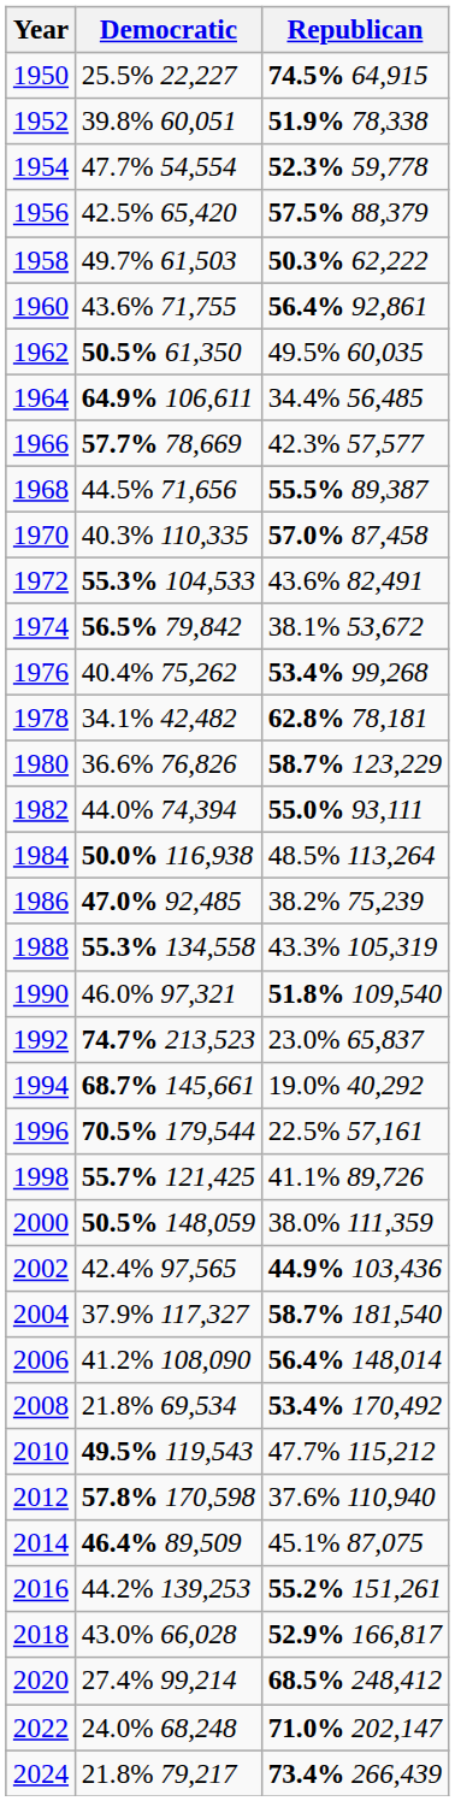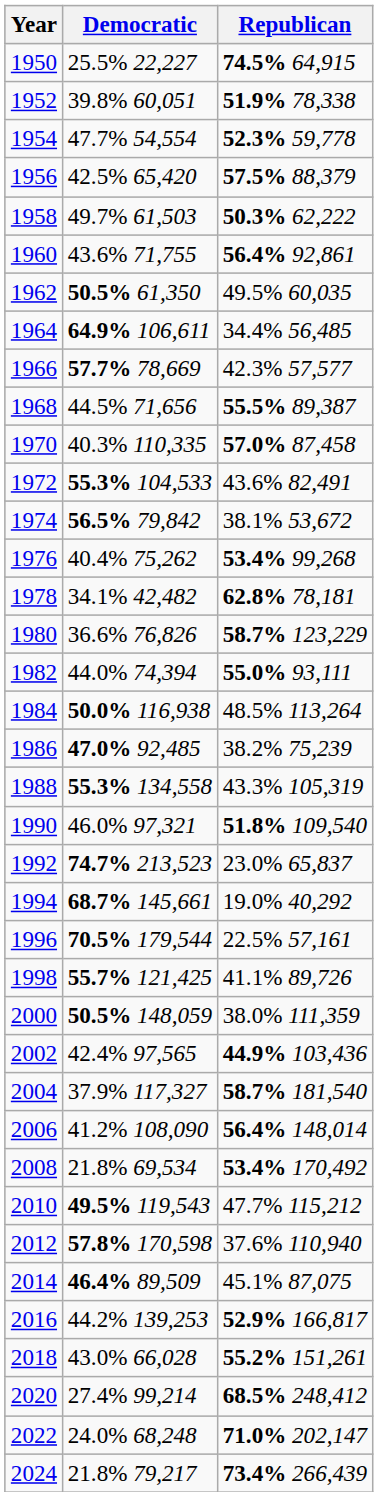2016 | Republican: 55.2% 151,261 -> 52.9% 166,817
2018 | Republican: 52.9% 166,817 -> 55.2% 151,261
